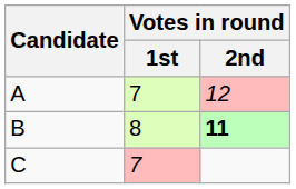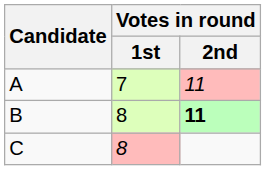A | Votes in round / 2nd: 12 -> 11
C | Votes in round / 1st: 7 -> 8
